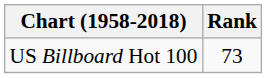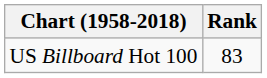US Billboard Hot 100 | Rank: 73 -> 83
